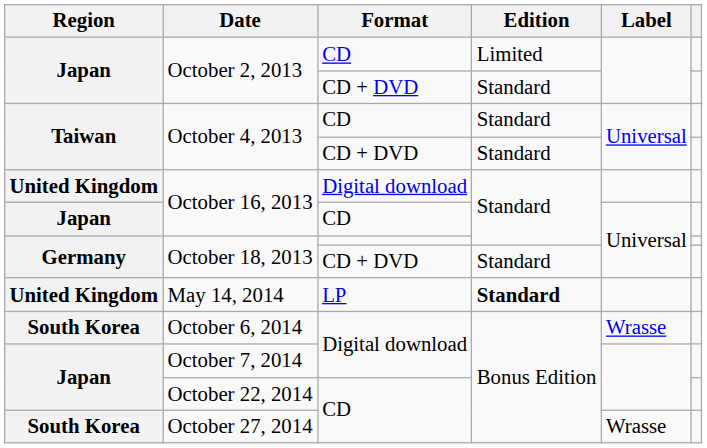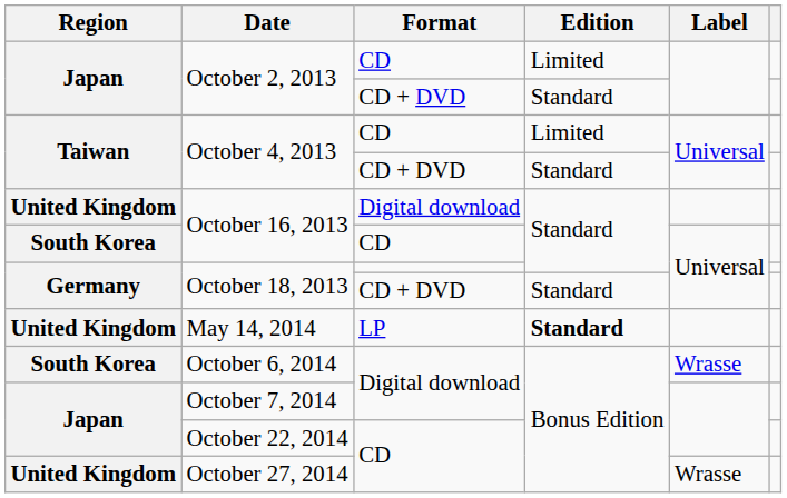October 4, 2013 / CD | Edition: Standard -> Limited
October 16, 2013 / CD | Region: Japan -> South Korea
October 27, 2014 | Region: South Korea -> United Kingdom
